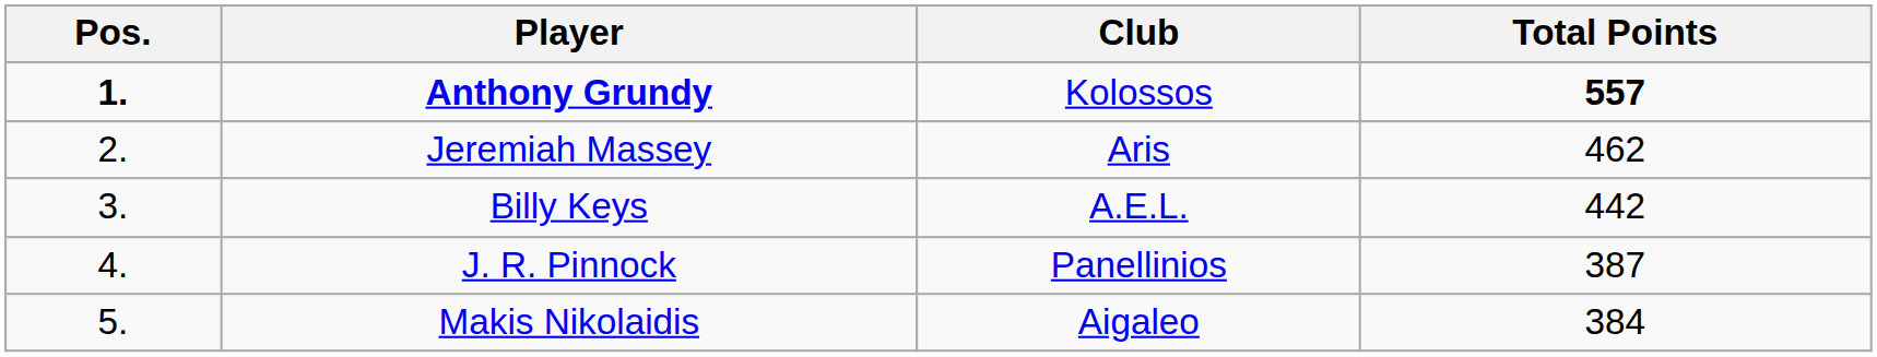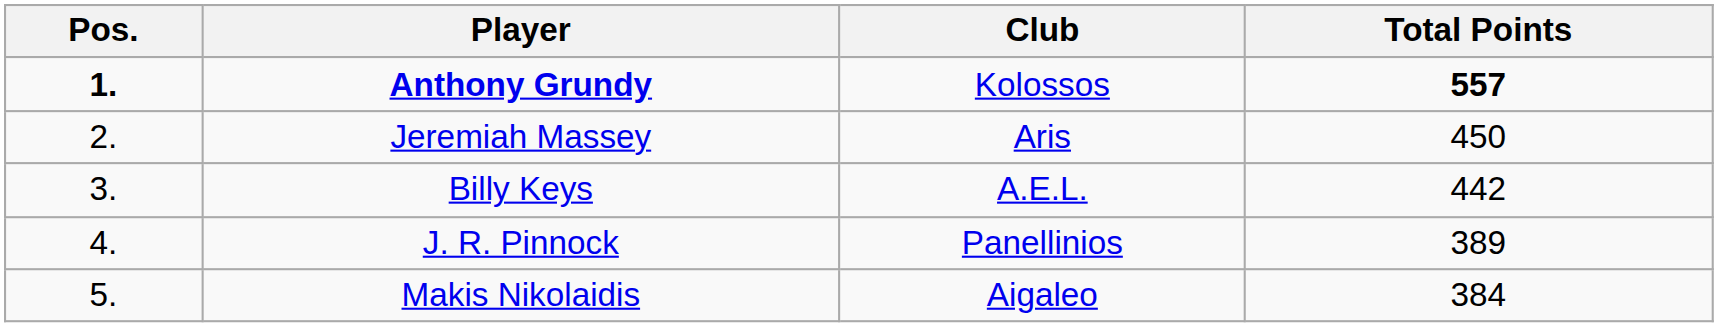Jeremiah Massey | Total Points: 462 -> 450
J. R. Pinnock | Total Points: 387 -> 389
